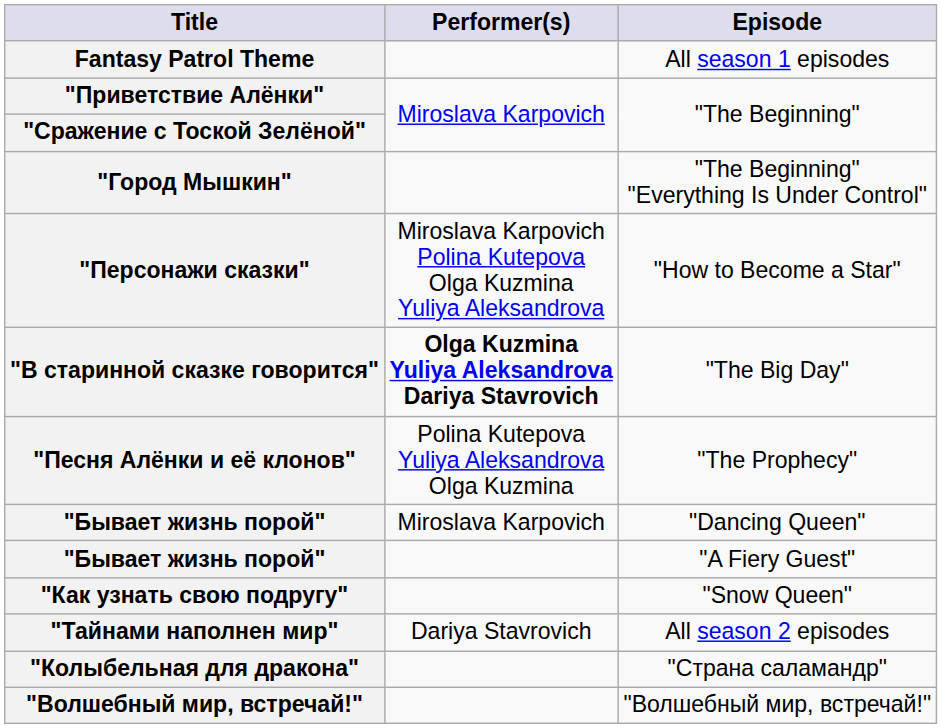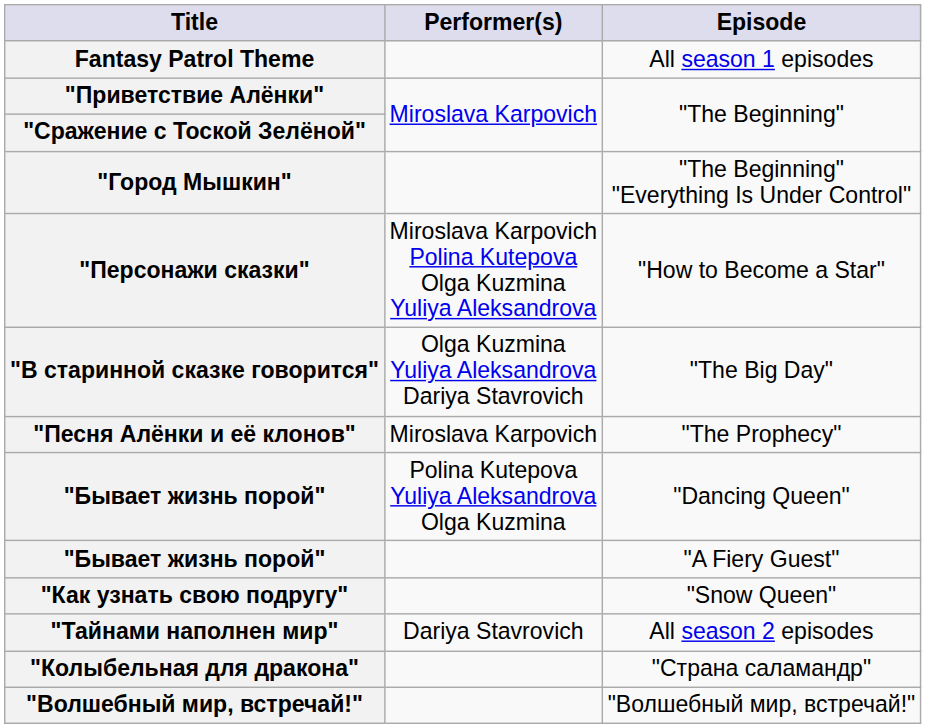"В старинной сказке говорится" | Performer(s): bold -> normal
"Песня Алёнки и её клонов" | Performer(s): Polina Kutepova Yuliya Aleksandrova Olga Kuzmina -> Miroslava Karpovich
"Бывает жизнь порой" / "Dancing Queen" | Performer(s): Miroslava Karpovich -> Polina Kutepova Yuliya Aleksandrova Olga Kuzmina
